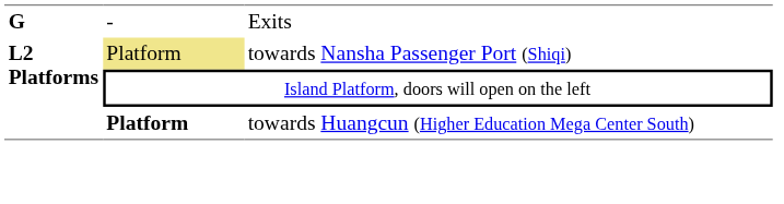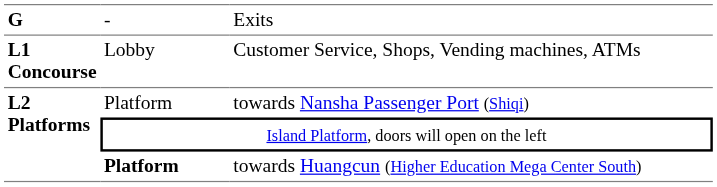+ row: L1 Concourse | Lobby | Customer Service, Shops, Vending machines, ATMs
towards Nansha Passenger Port (Shiqi) | column 2: khaki background -> no background
